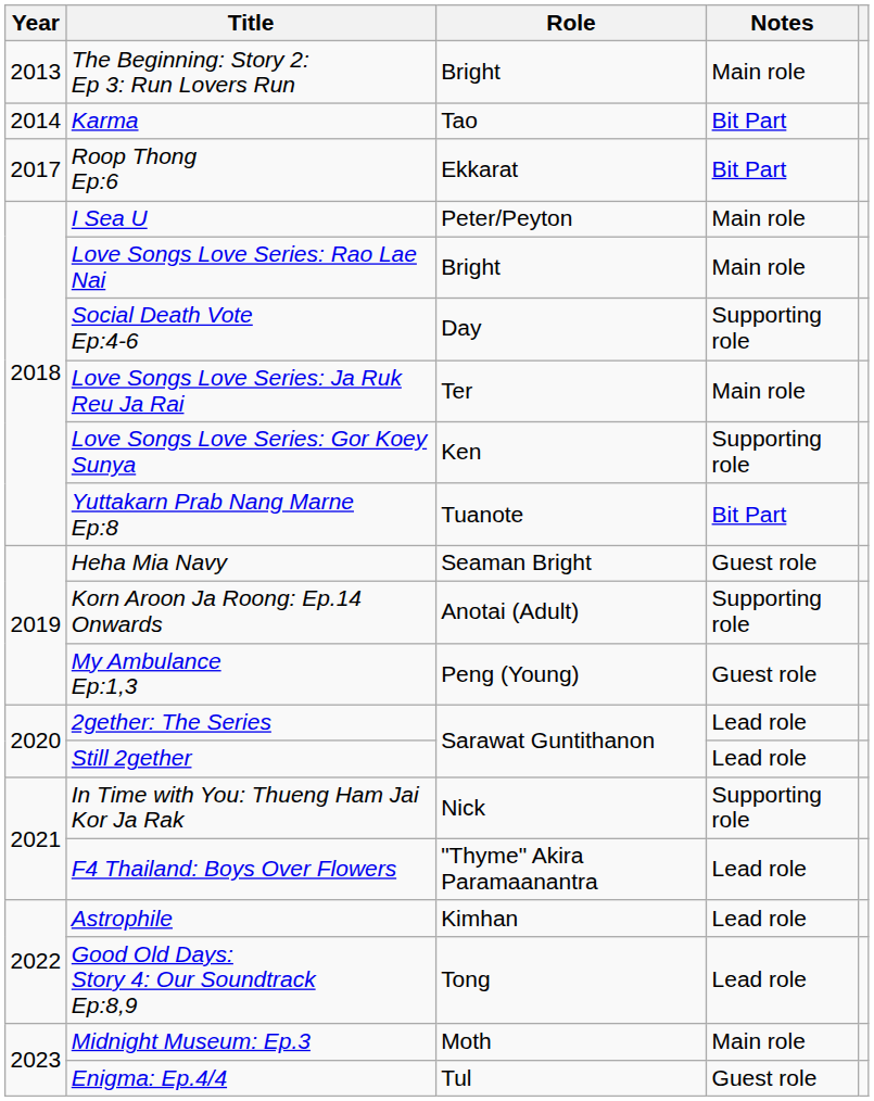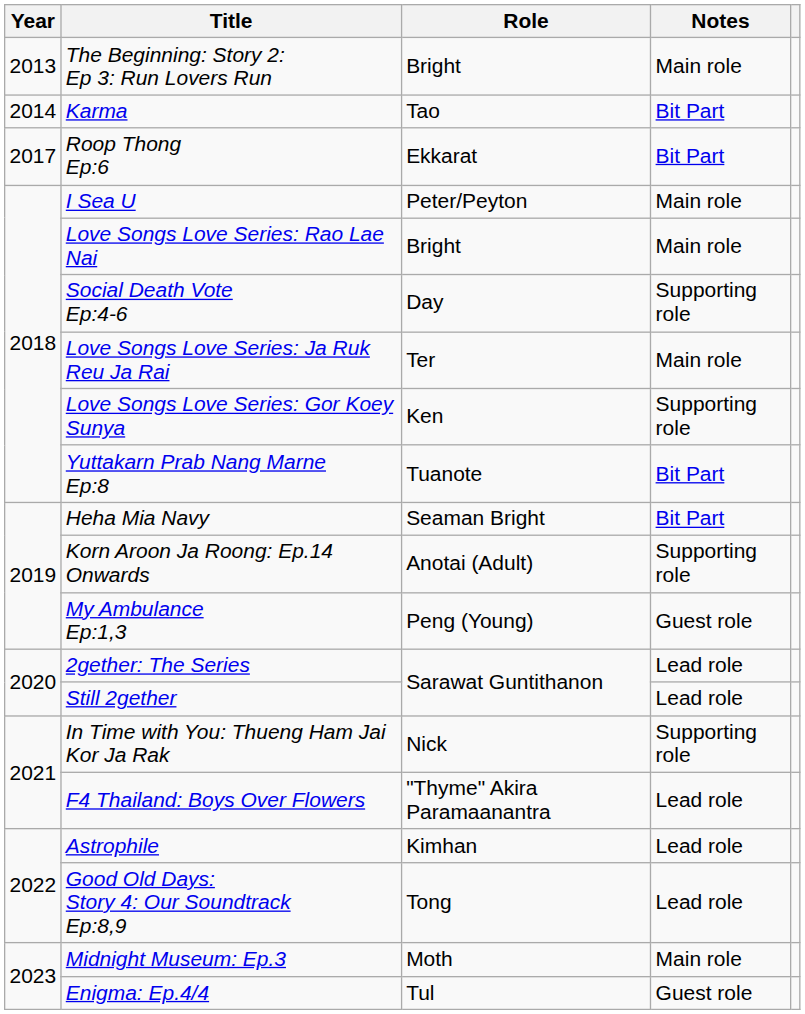Heha Mia Navy | Notes: Guest role -> Bit Part
